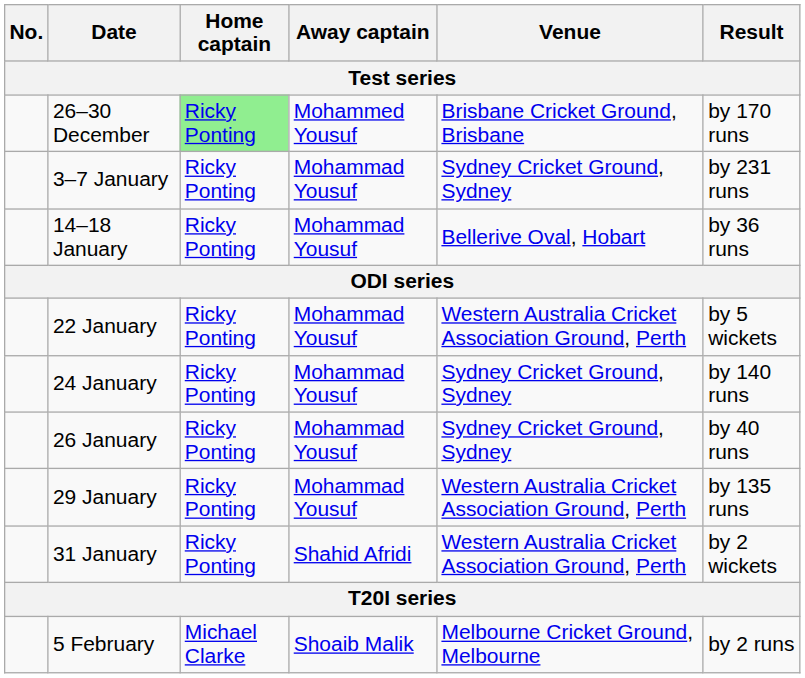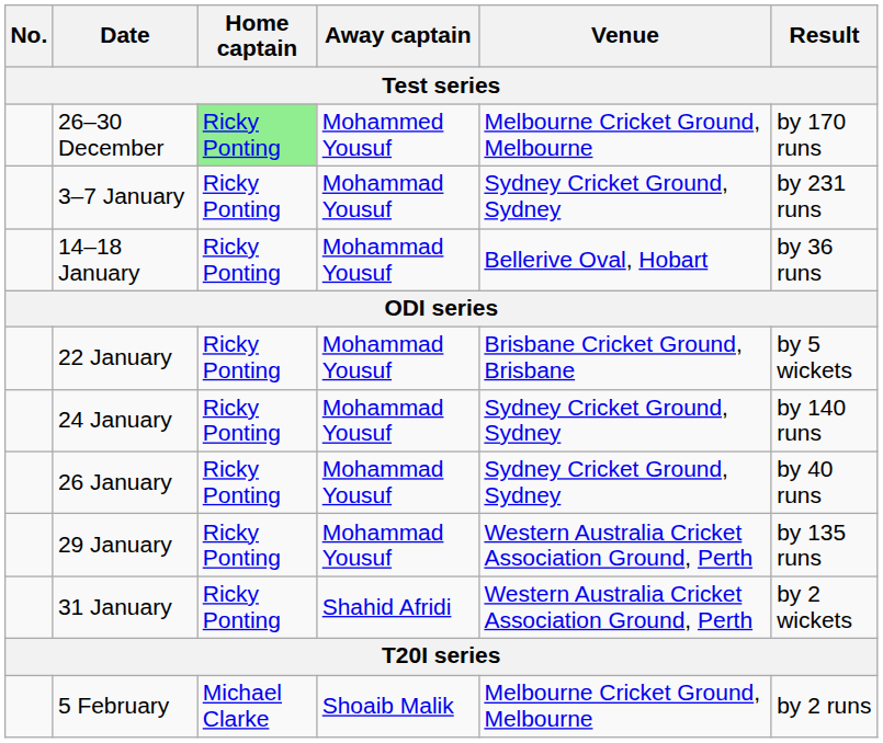26–30 December | Venue: Brisbane Cricket Ground, Brisbane -> Melbourne Cricket Ground, Melbourne
22 January | Venue: Western Australia Cricket Association Ground, Perth -> Brisbane Cricket Ground, Brisbane
